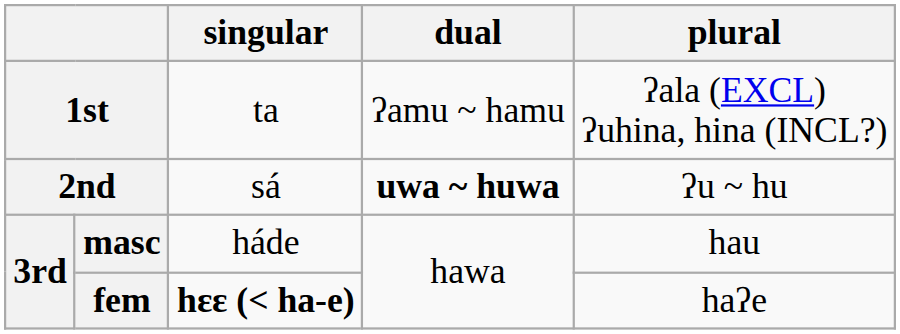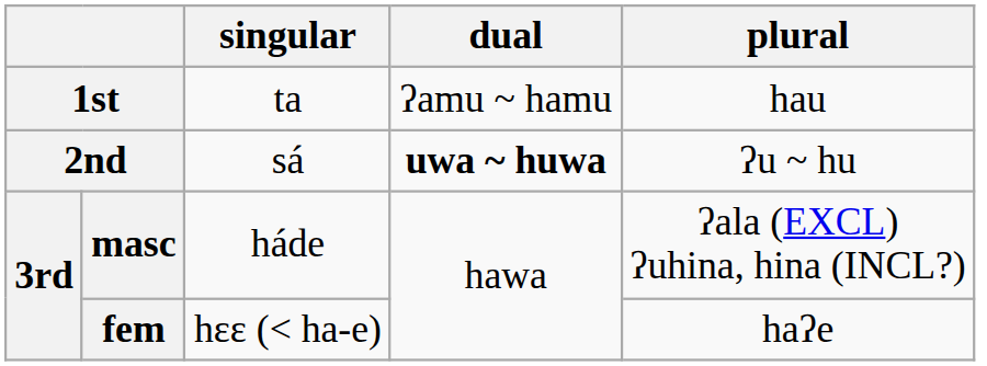1st | plural: ʔala (EXCL) ʔuhina, hina (INCL?) -> hau
masc | plural: hau -> ʔala (EXCL) ʔuhina, hina (INCL?)
fem | singular: bold -> normal
